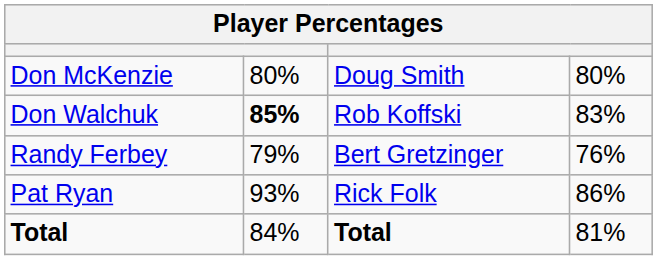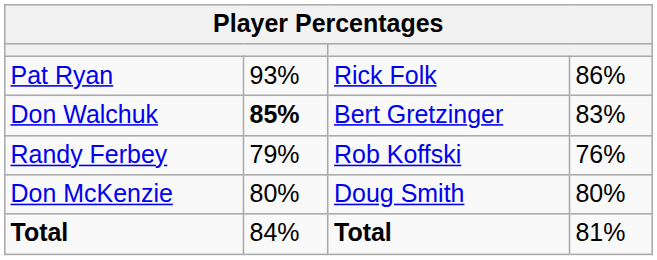rows swapped: Don McKenzie <-> Pat Ryan
Don Walchuk | column 3: Rob Koffski -> Bert Gretzinger
Randy Ferbey | column 3: Bert Gretzinger -> Rob Koffski
